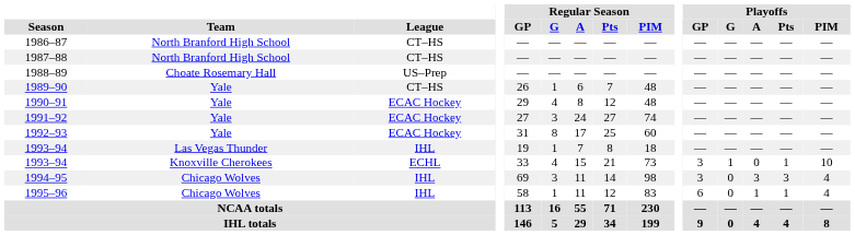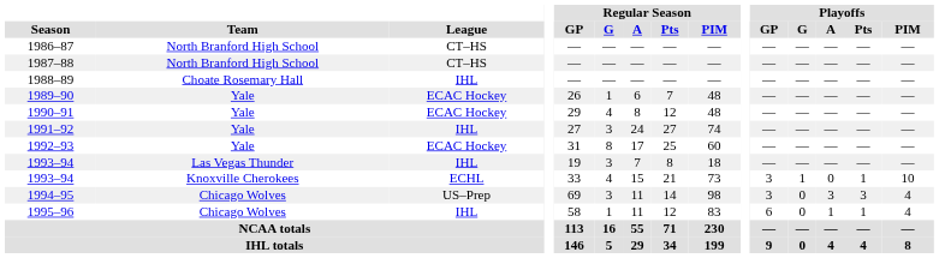1988–89 | League: US–Prep -> IHL
1989–90 | League: CT–HS -> ECAC Hockey
1991–92 | League: ECAC Hockey -> IHL
1993–94 / Las Vegas Thunder | Regular Season / G: 1 -> 3
1994–95 | League: IHL -> US–Prep
